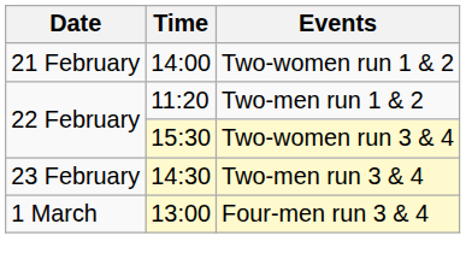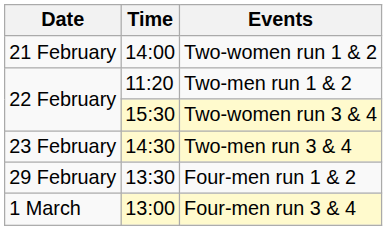+ row: 29 February | 13:30 | Four-men run 1 & 2
